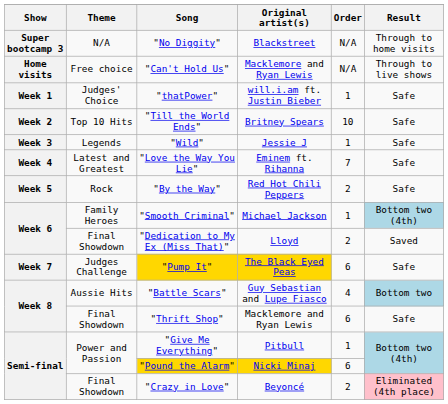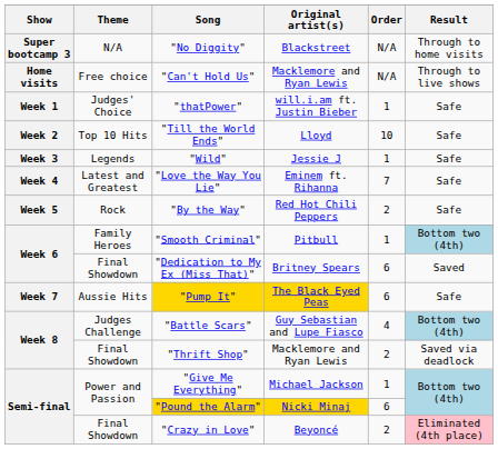"Till the World Ends" | Original artist(s): Britney Spears -> Lloyd
"Smooth Criminal" | Original artist(s): Michael Jackson -> Pitbull
"Dedication to My Ex (Miss That)" | Original artist(s): Lloyd -> Britney Spears
"Dedication to My Ex (Miss That)" | Order: 2 -> 6
"Pump It" | Theme: Judges Challenge -> Aussie Hits
"Battle Scars" | Theme: Aussie Hits -> Judges Challenge
"Battle Scars" | Result: Bottom two -> Bottom two (4th)
"Thrift Shop" | Order: 6 -> 2
"Thrift Shop" | Result: Safe -> Saved via deadlock
"Give Me Everything" | Original artist(s): Pitbull -> Michael Jackson
